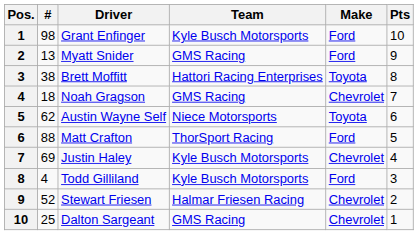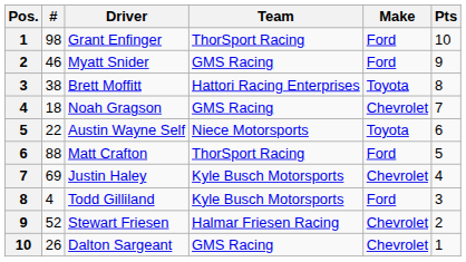Grant Enfinger | Team: Kyle Busch Motorsports -> ThorSport Racing
Myatt Snider | #: 13 -> 46
Austin Wayne Self | #: 62 -> 22
Dalton Sargeant | #: 25 -> 26
